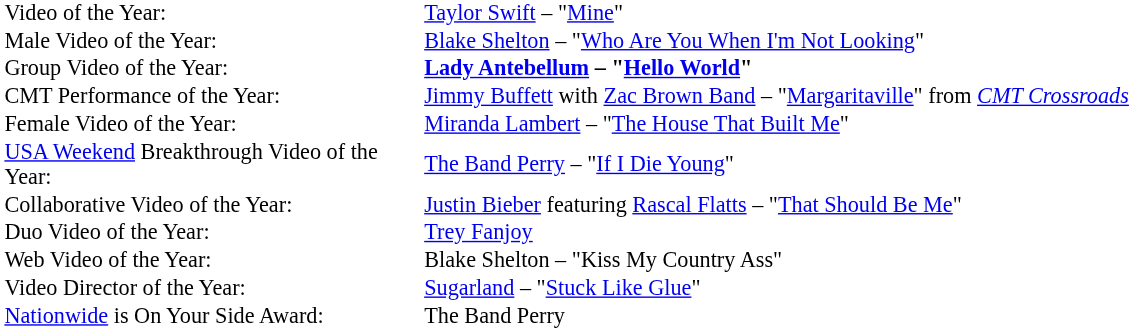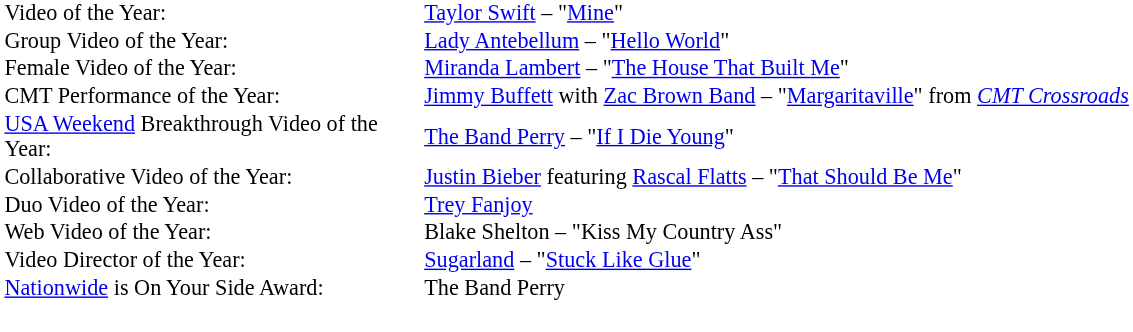- row: Male Video of the Year: | Blake Shelton – "Who Are You When I'm Not Looking"
Group Video of the Year: | column 2: bold -> normal
rows swapped: Female Video of the Year: <-> CMT Performance of the Year:
